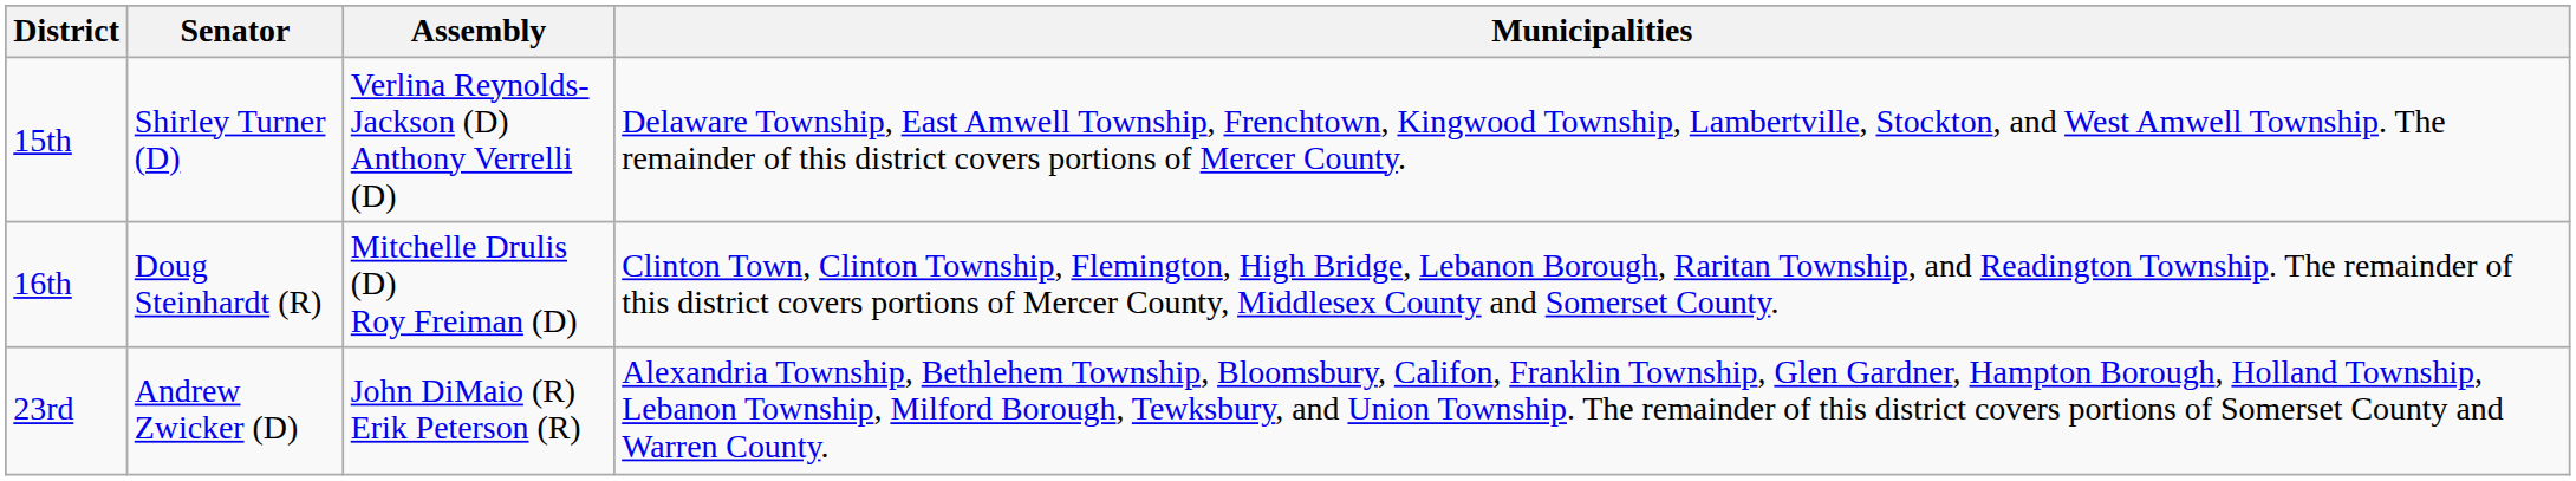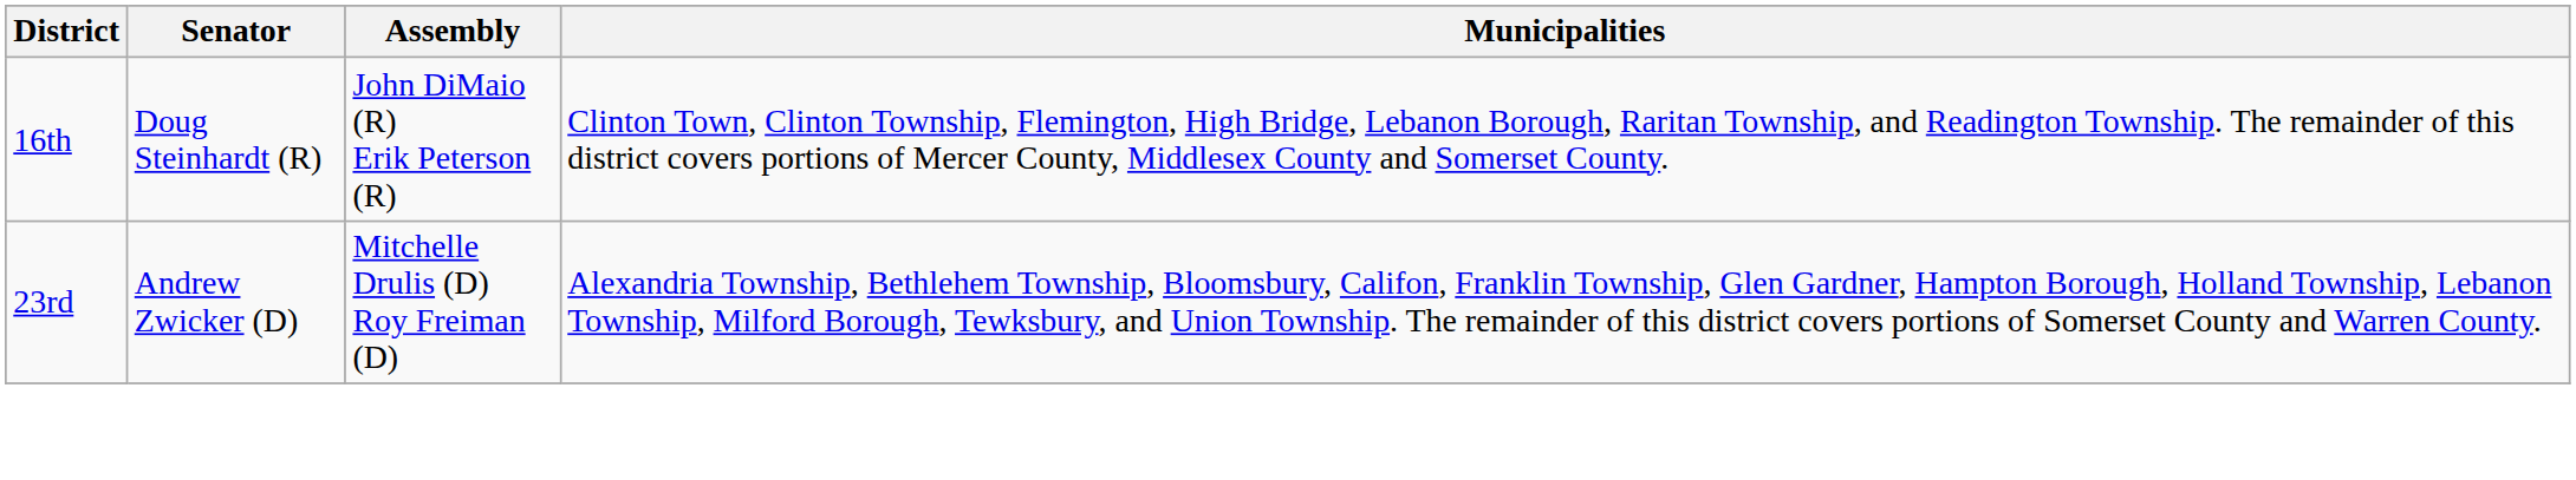- row: 15th | Shirley Turner (D) | Verlina Reynolds-Jackson (D) Anthony Verrelli (D) | Delaware Township, East Amwell Township, Frenchtown, Kingwood Township, Lambertville, Stockton, and West Amwell Township. The remainder of this district covers portions of Mercer County.
16th | Assembly: Mitchelle Drulis (D) Roy Freiman (D) -> John DiMaio (R) Erik Peterson (R)
23rd | Assembly: John DiMaio (R) Erik Peterson (R) -> Mitchelle Drulis (D) Roy Freiman (D)
